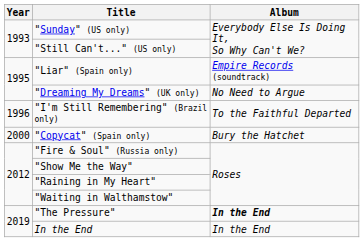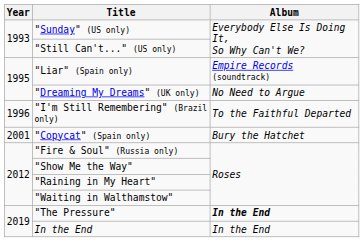"Copycat" (Spain only) | Year: 2000 -> 2001
